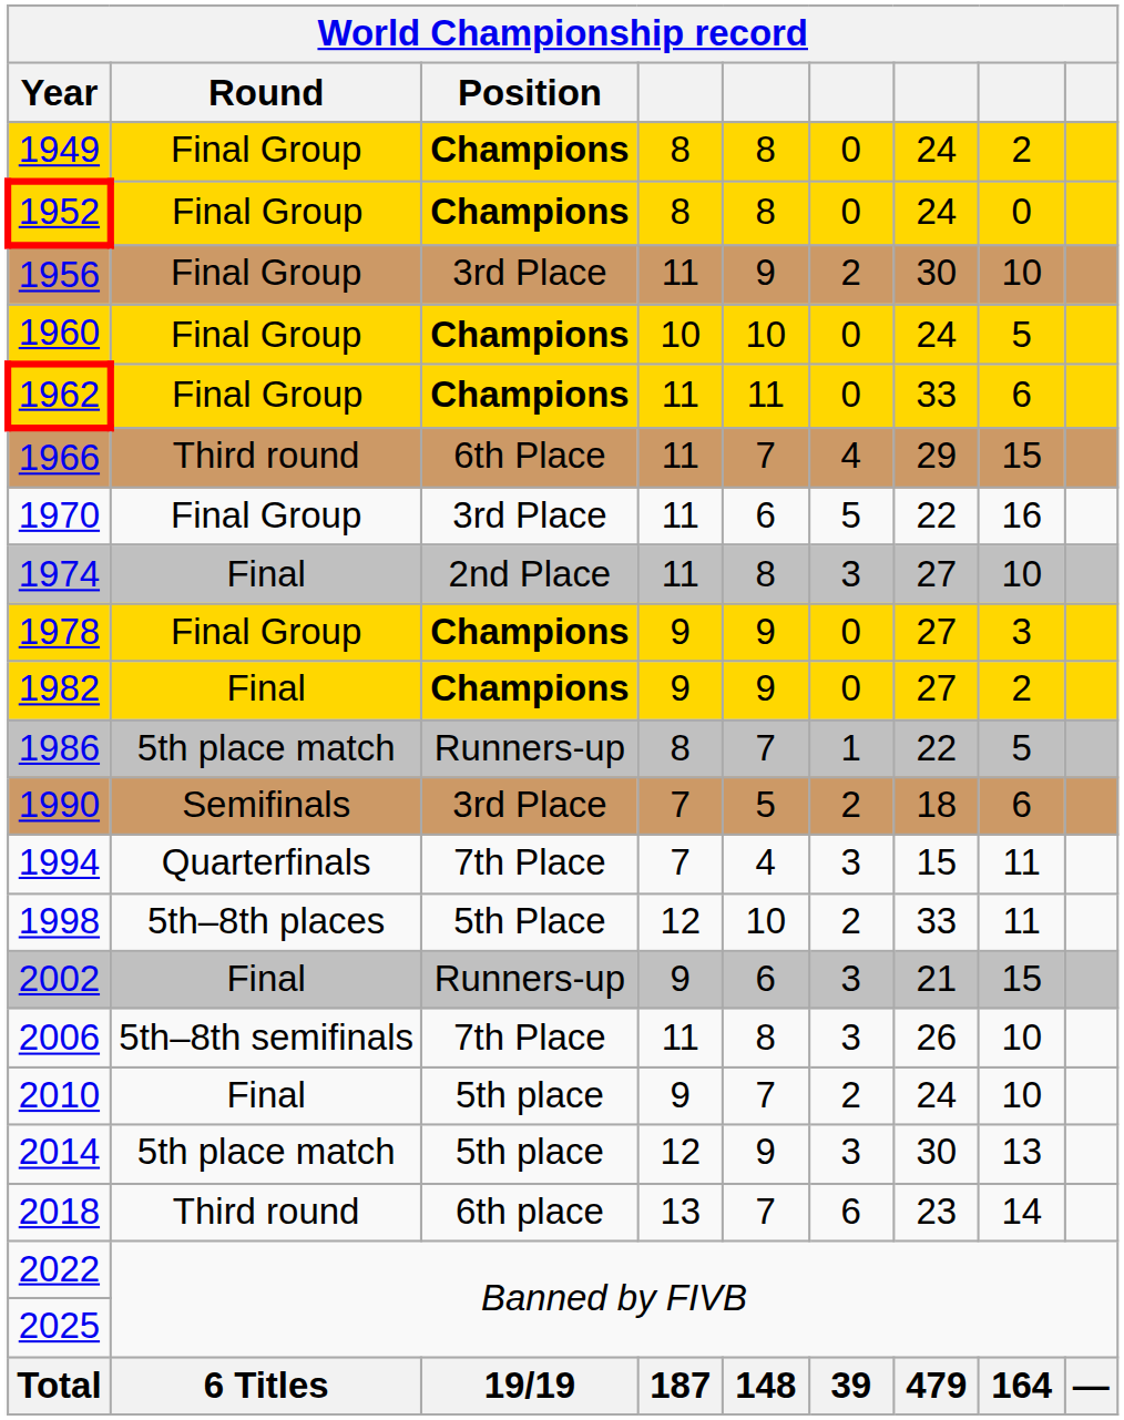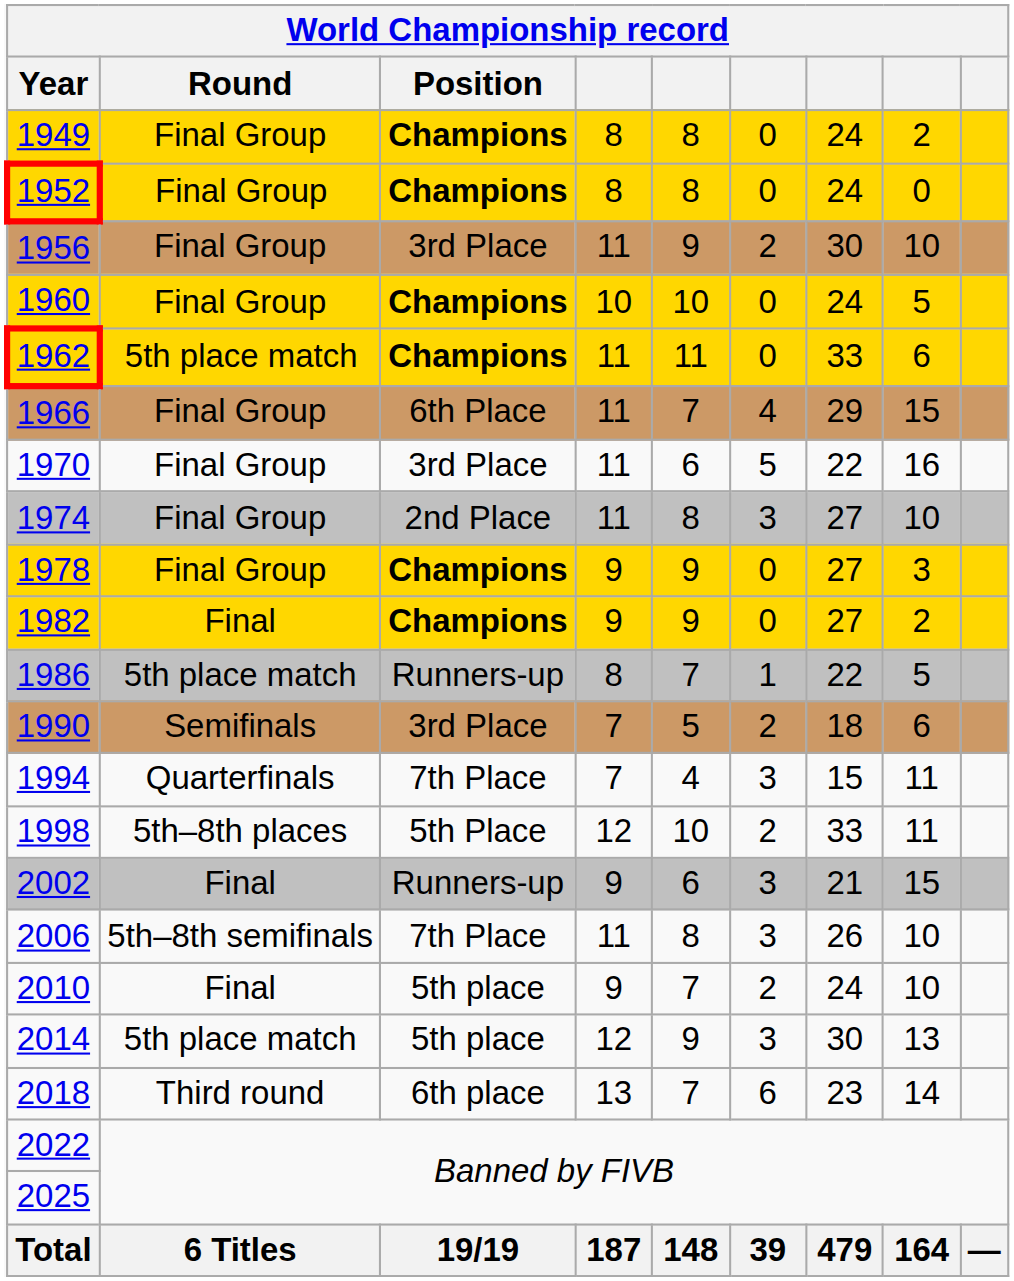1962 | Round: Final Group -> 5th place match
1966 | Round: Third round -> Final Group
1974 | Round: Final -> Final Group
